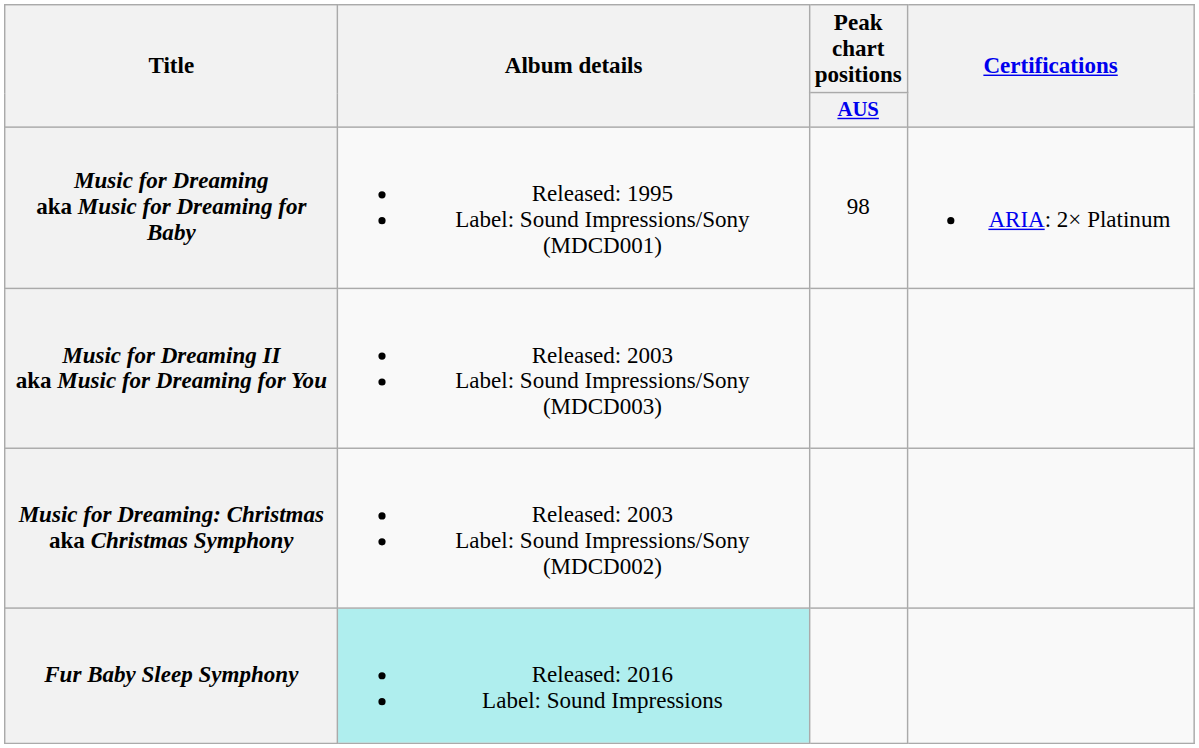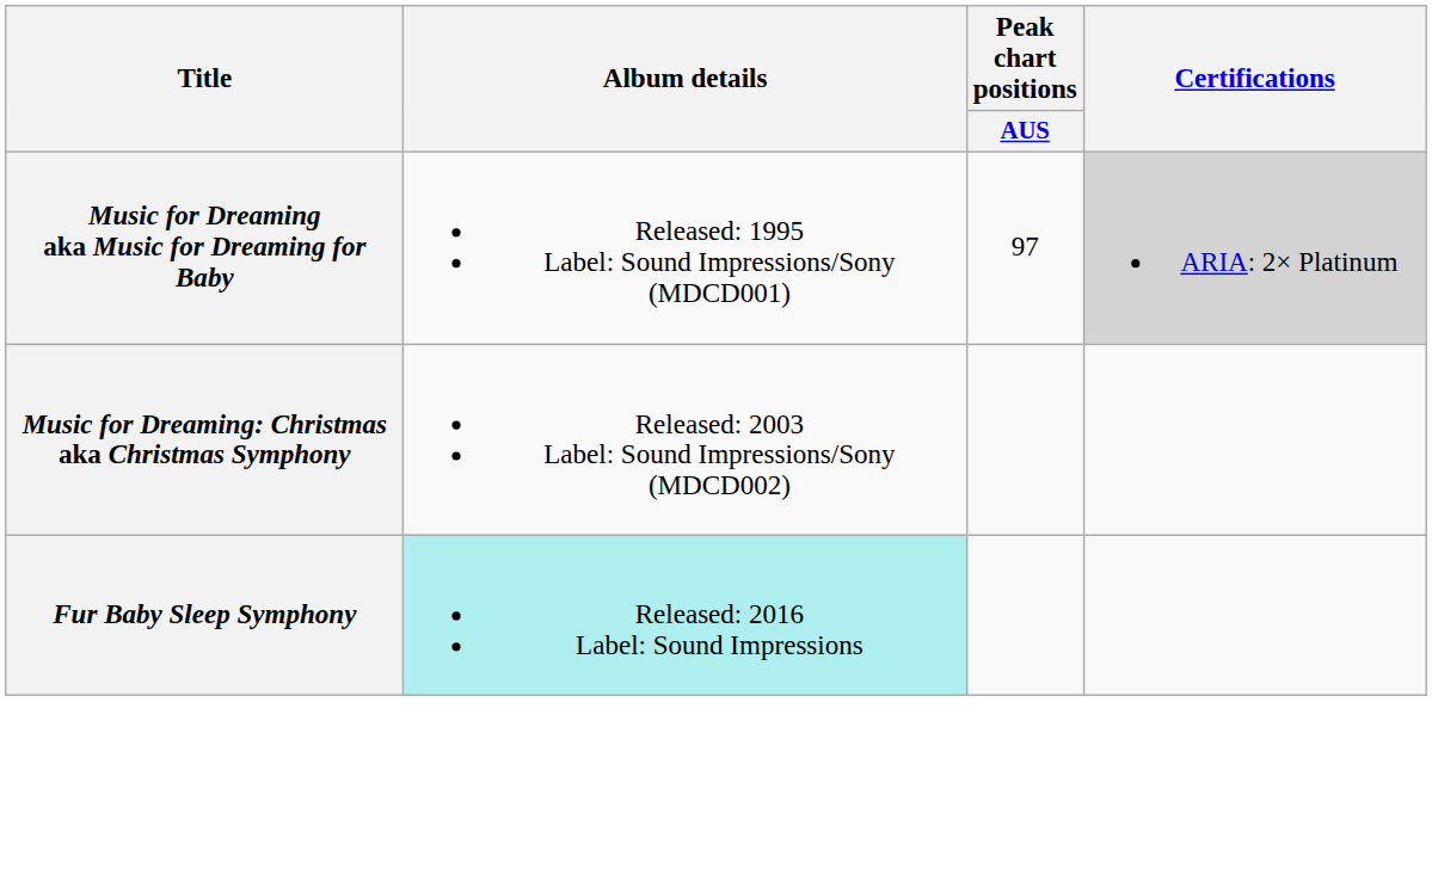Music for Dreaming aka Music for Dreaming for Baby | Peak chart positions / AUS: 98 -> 97
Music for Dreaming aka Music for Dreaming for Baby | Certifications: no background -> lightgrey background
- row: Music for Dreaming II aka Music for Dreaming for You | Released: 2003 Label: Sound Impressions/Sony (MDCD003)
